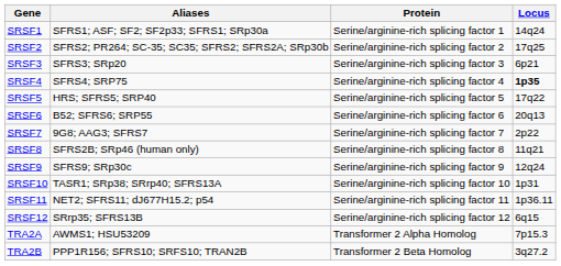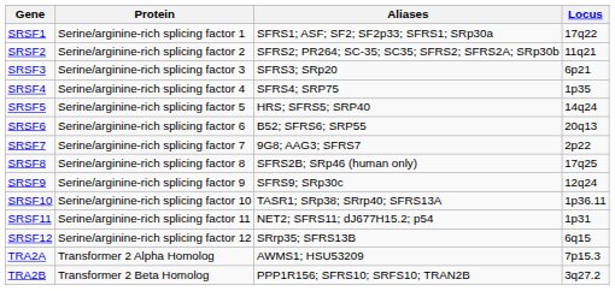columns swapped: Aliases <-> Protein
SRSF1 | Locus: 14q24 -> 17q22
SRSF2 | Locus: 17q25 -> 11q21
SRSF4 | Locus: bold -> normal
SRSF5 | Locus: 17q22 -> 14q24
SRSF8 | Locus: 11q21 -> 17q25
SRSF10 | Locus: 1p31 -> 1p36.11
SRSF11 | Locus: 1p36.11 -> 1p31
